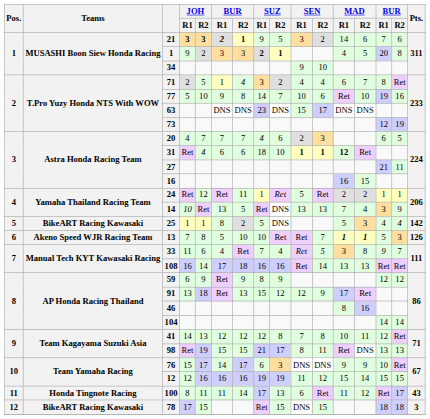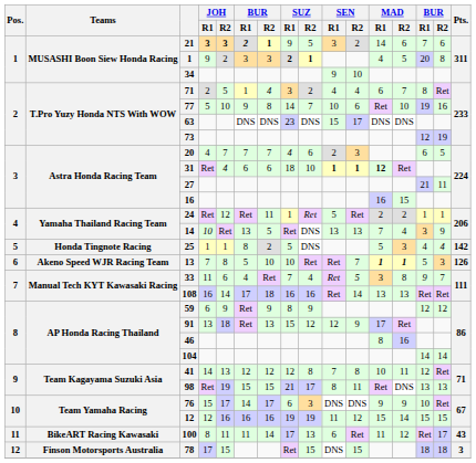25 | Teams: BikeART Racing Kawasaki -> Honda Tingnote Racing
100 | Teams: Honda Tingnote Racing -> BikeART Racing Kawasaki
78 | Teams: BikeART Racing Kawasaki -> Finson Motorsports Australia
